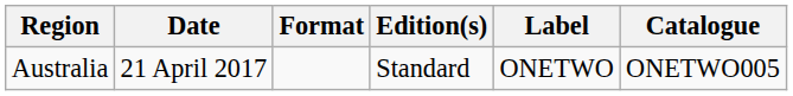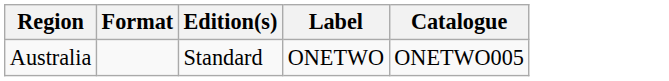- column: Date | 21 April 2017
